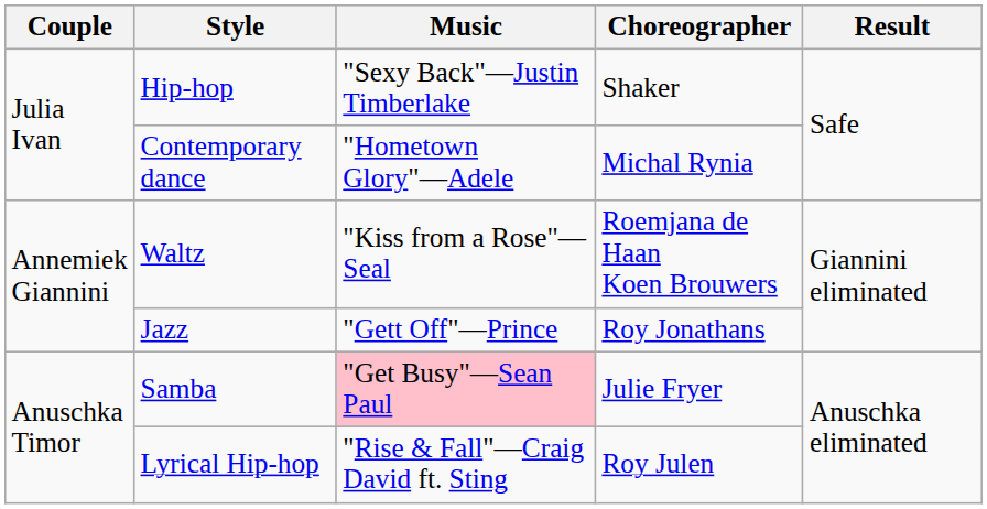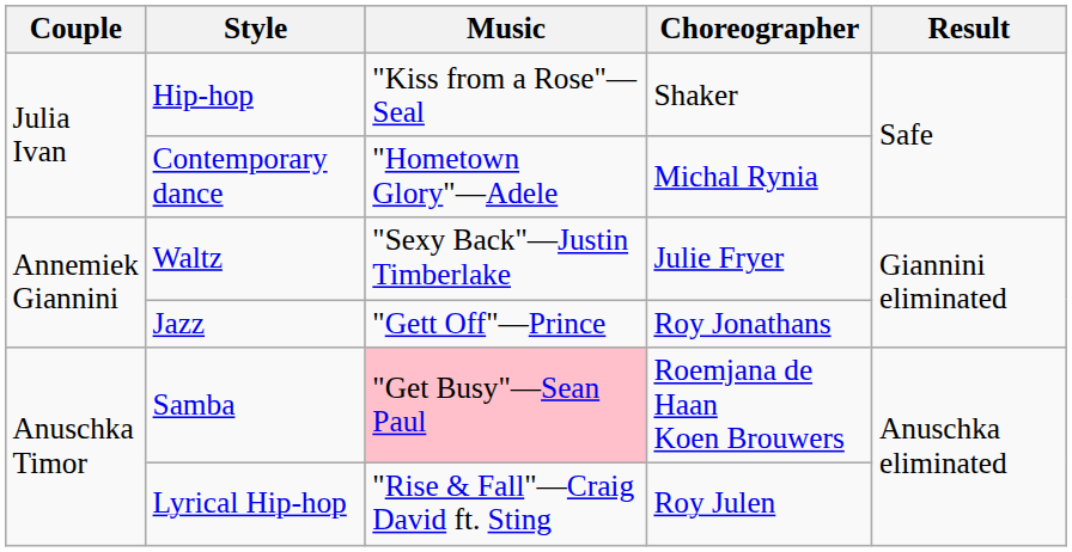Hip-hop | Music: "Sexy Back"—Justin Timberlake -> "Kiss from a Rose"—Seal
Waltz | Music: "Kiss from a Rose"—Seal -> "Sexy Back"—Justin Timberlake
Waltz | Choreographer: Roemjana de Haan Koen Brouwers -> Julie Fryer
Samba | Choreographer: Julie Fryer -> Roemjana de Haan Koen Brouwers
